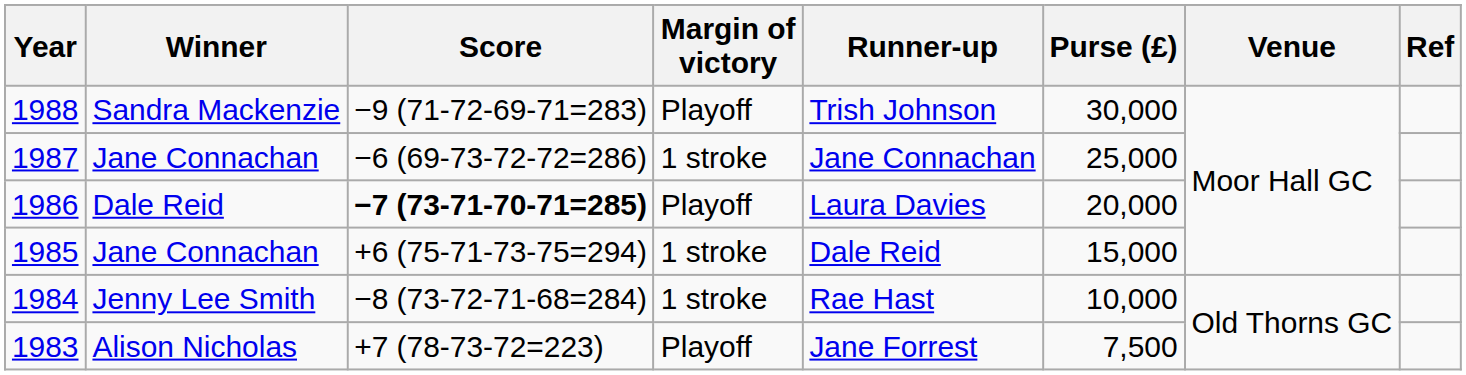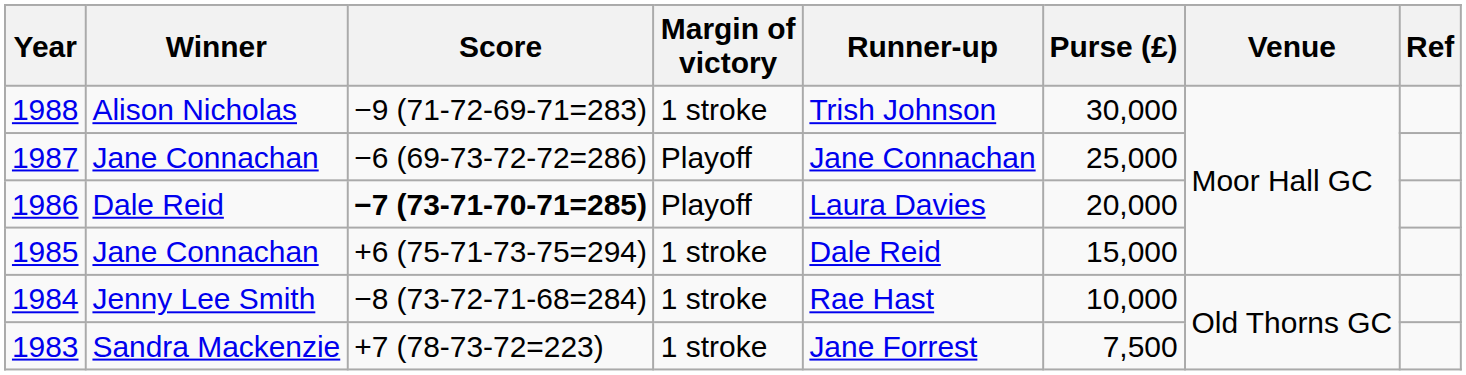1988 | Winner: Sandra Mackenzie -> Alison Nicholas
1988 | Margin of victory: Playoff -> 1 stroke
1987 | Margin of victory: 1 stroke -> Playoff
1983 | Winner: Alison Nicholas -> Sandra Mackenzie
1983 | Margin of victory: Playoff -> 1 stroke
